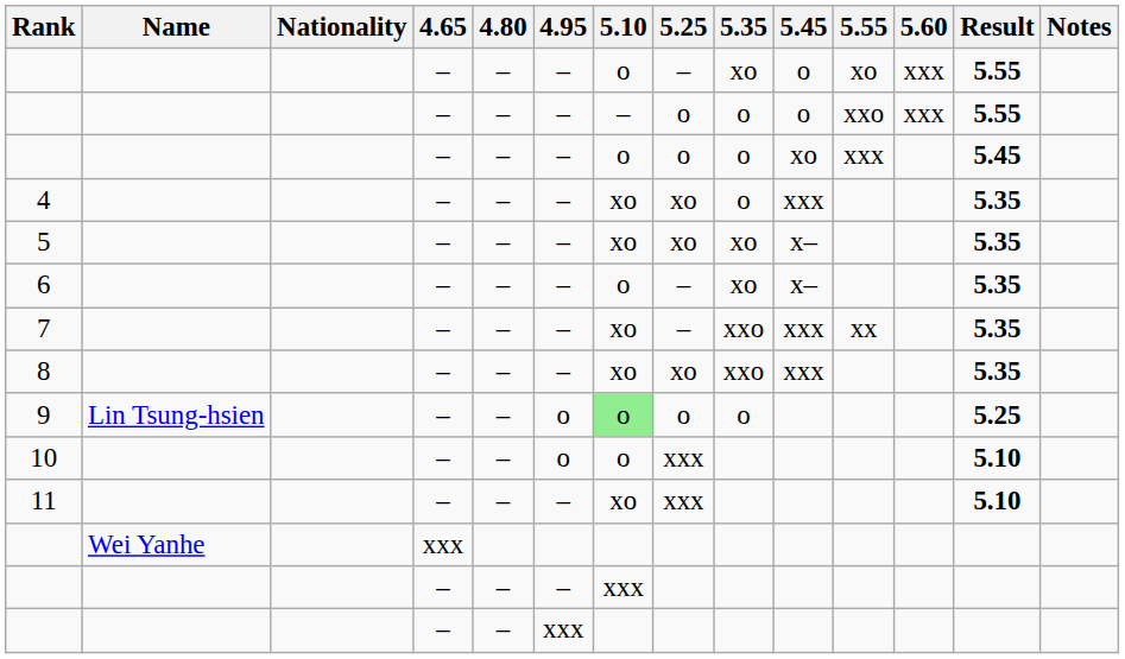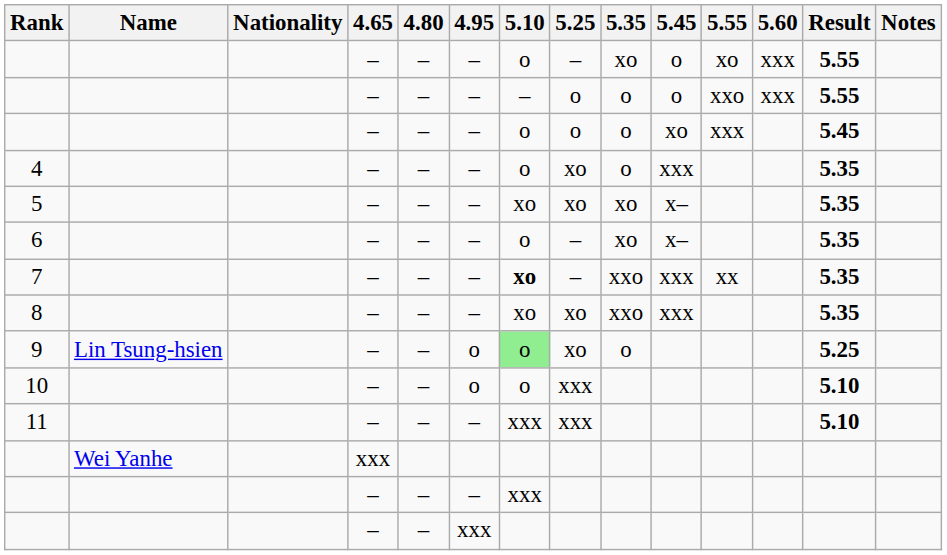4 | 5.10: xo -> o
7 | 5.10: normal -> bold
9 | 5.25: o -> xo
11 | 5.10: xo -> xxx
